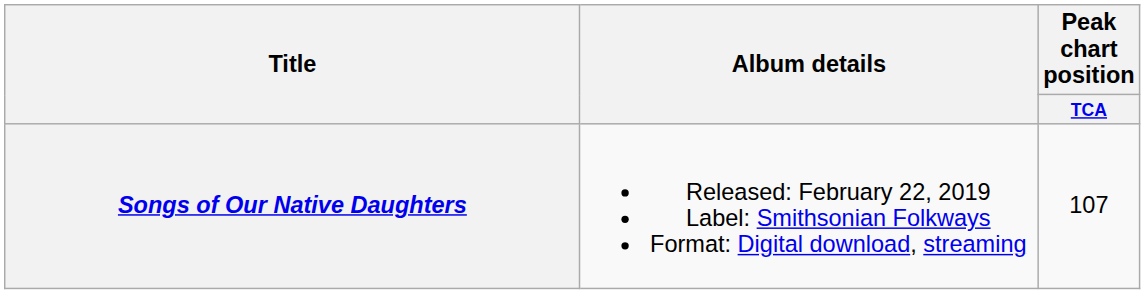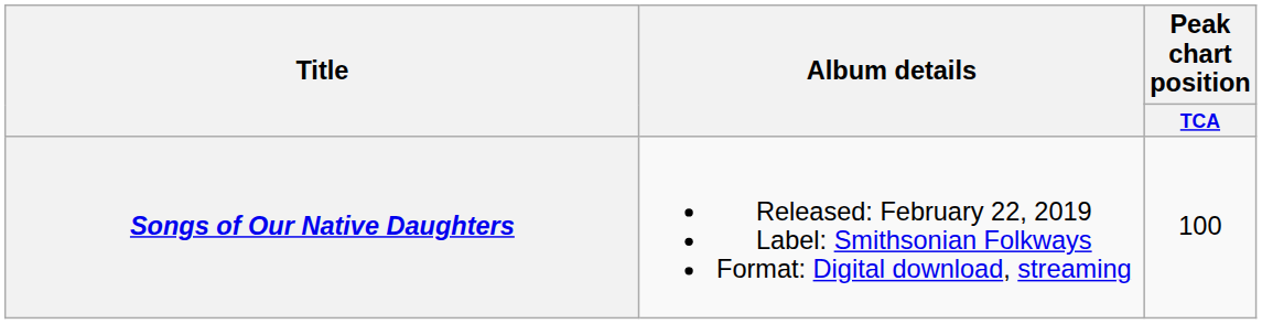Songs of Our Native Daughters | Peak chart position / TCA: 107 -> 100
